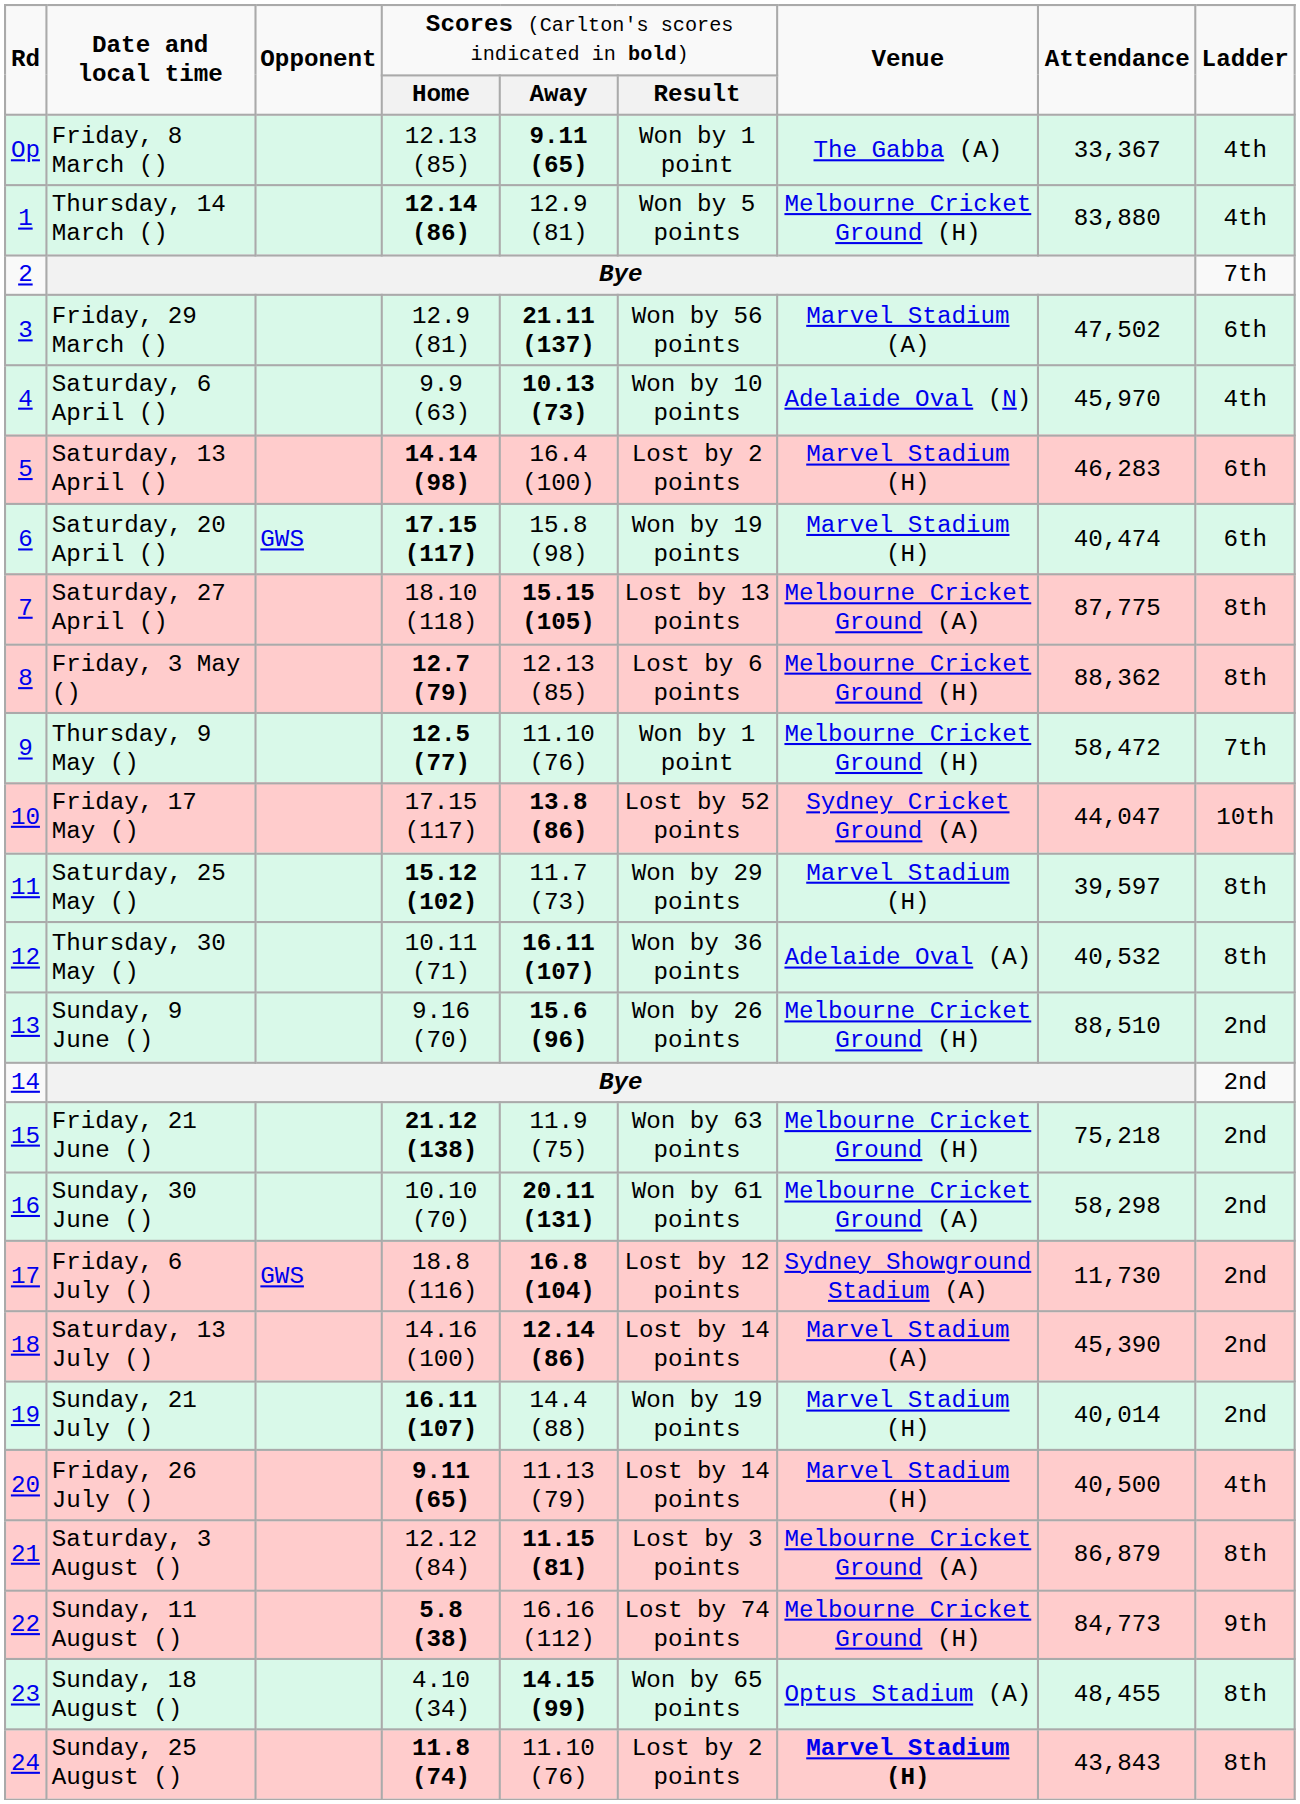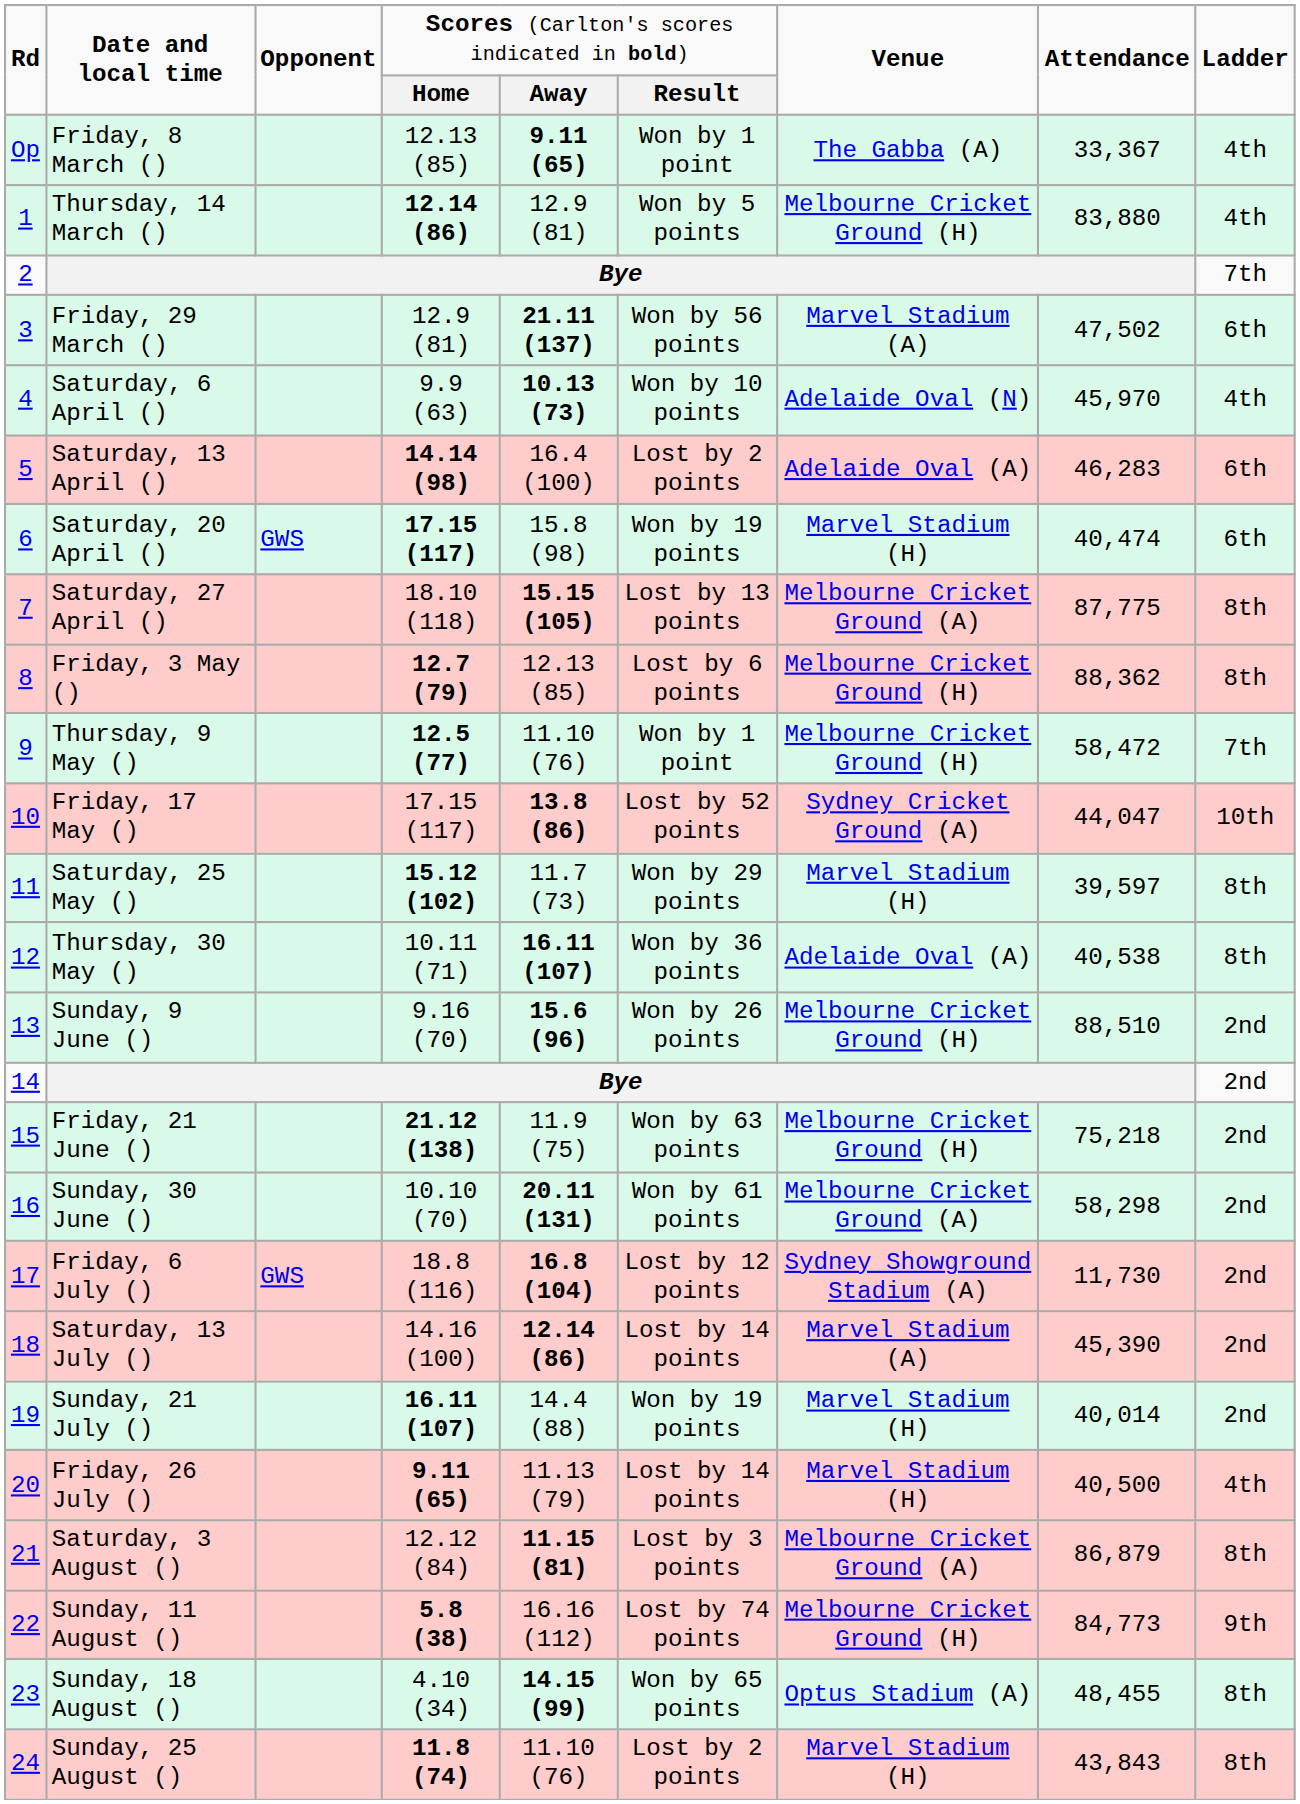Saturday, 13 April () | column 7: Marvel Stadium (H) -> Adelaide Oval (A)
Thursday, 30 May () | column 8: 40,532 -> 40,538
Sunday, 25 August () | column 7: bold -> normal
